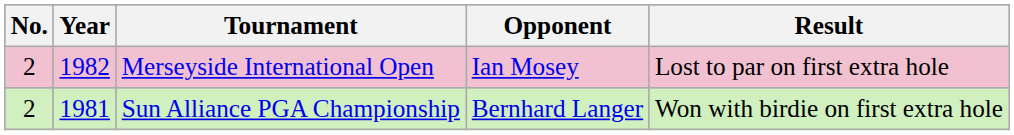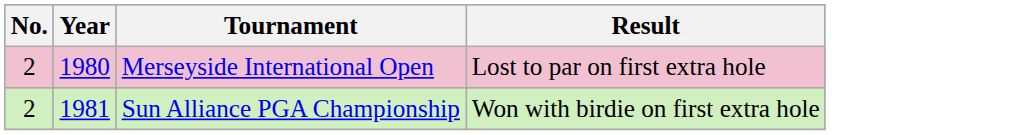- column: Opponent | Ian Mosey | Bernhard Langer
Merseyside International Open | Year: 1982 -> 1980
